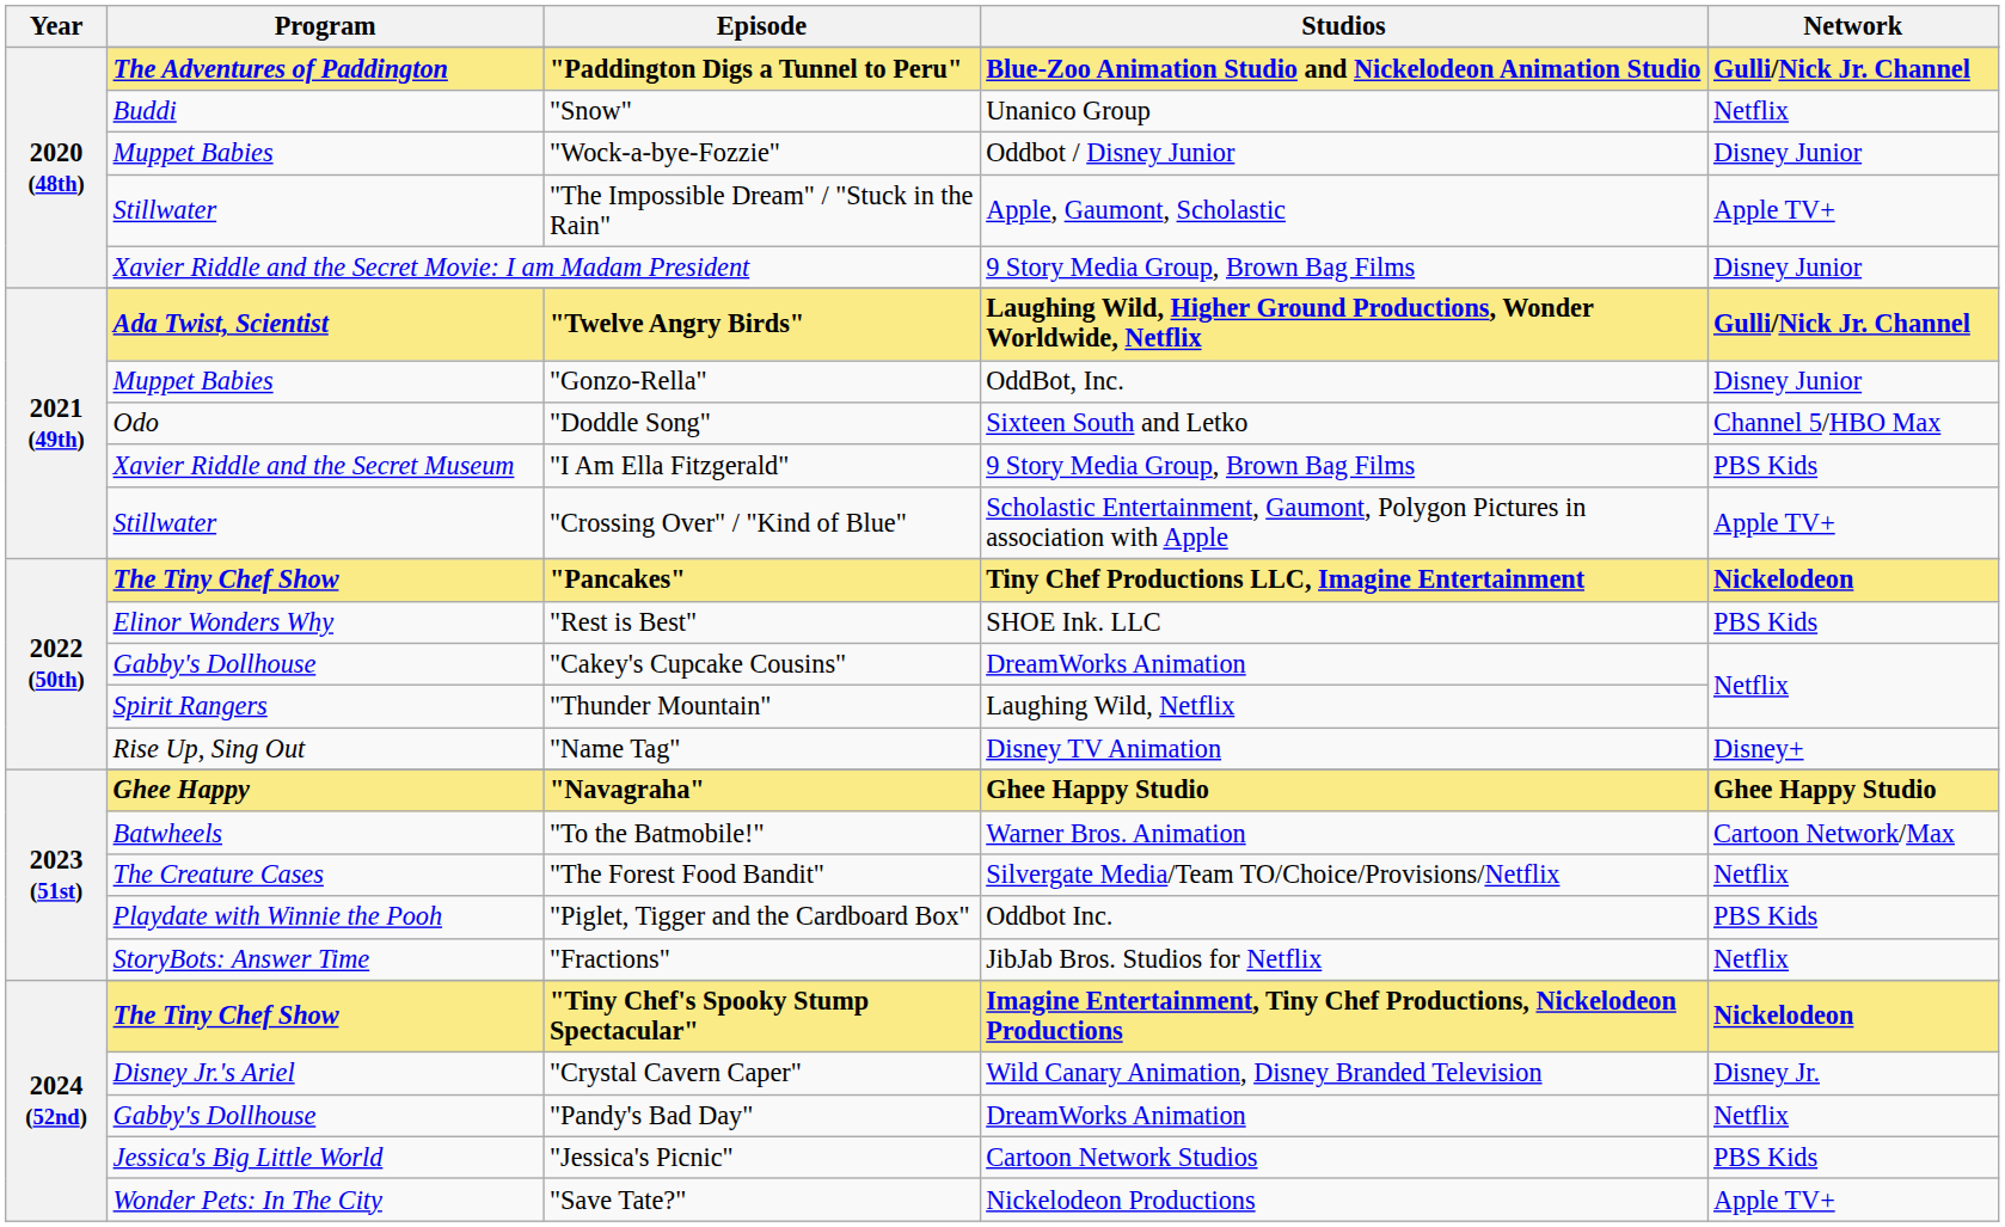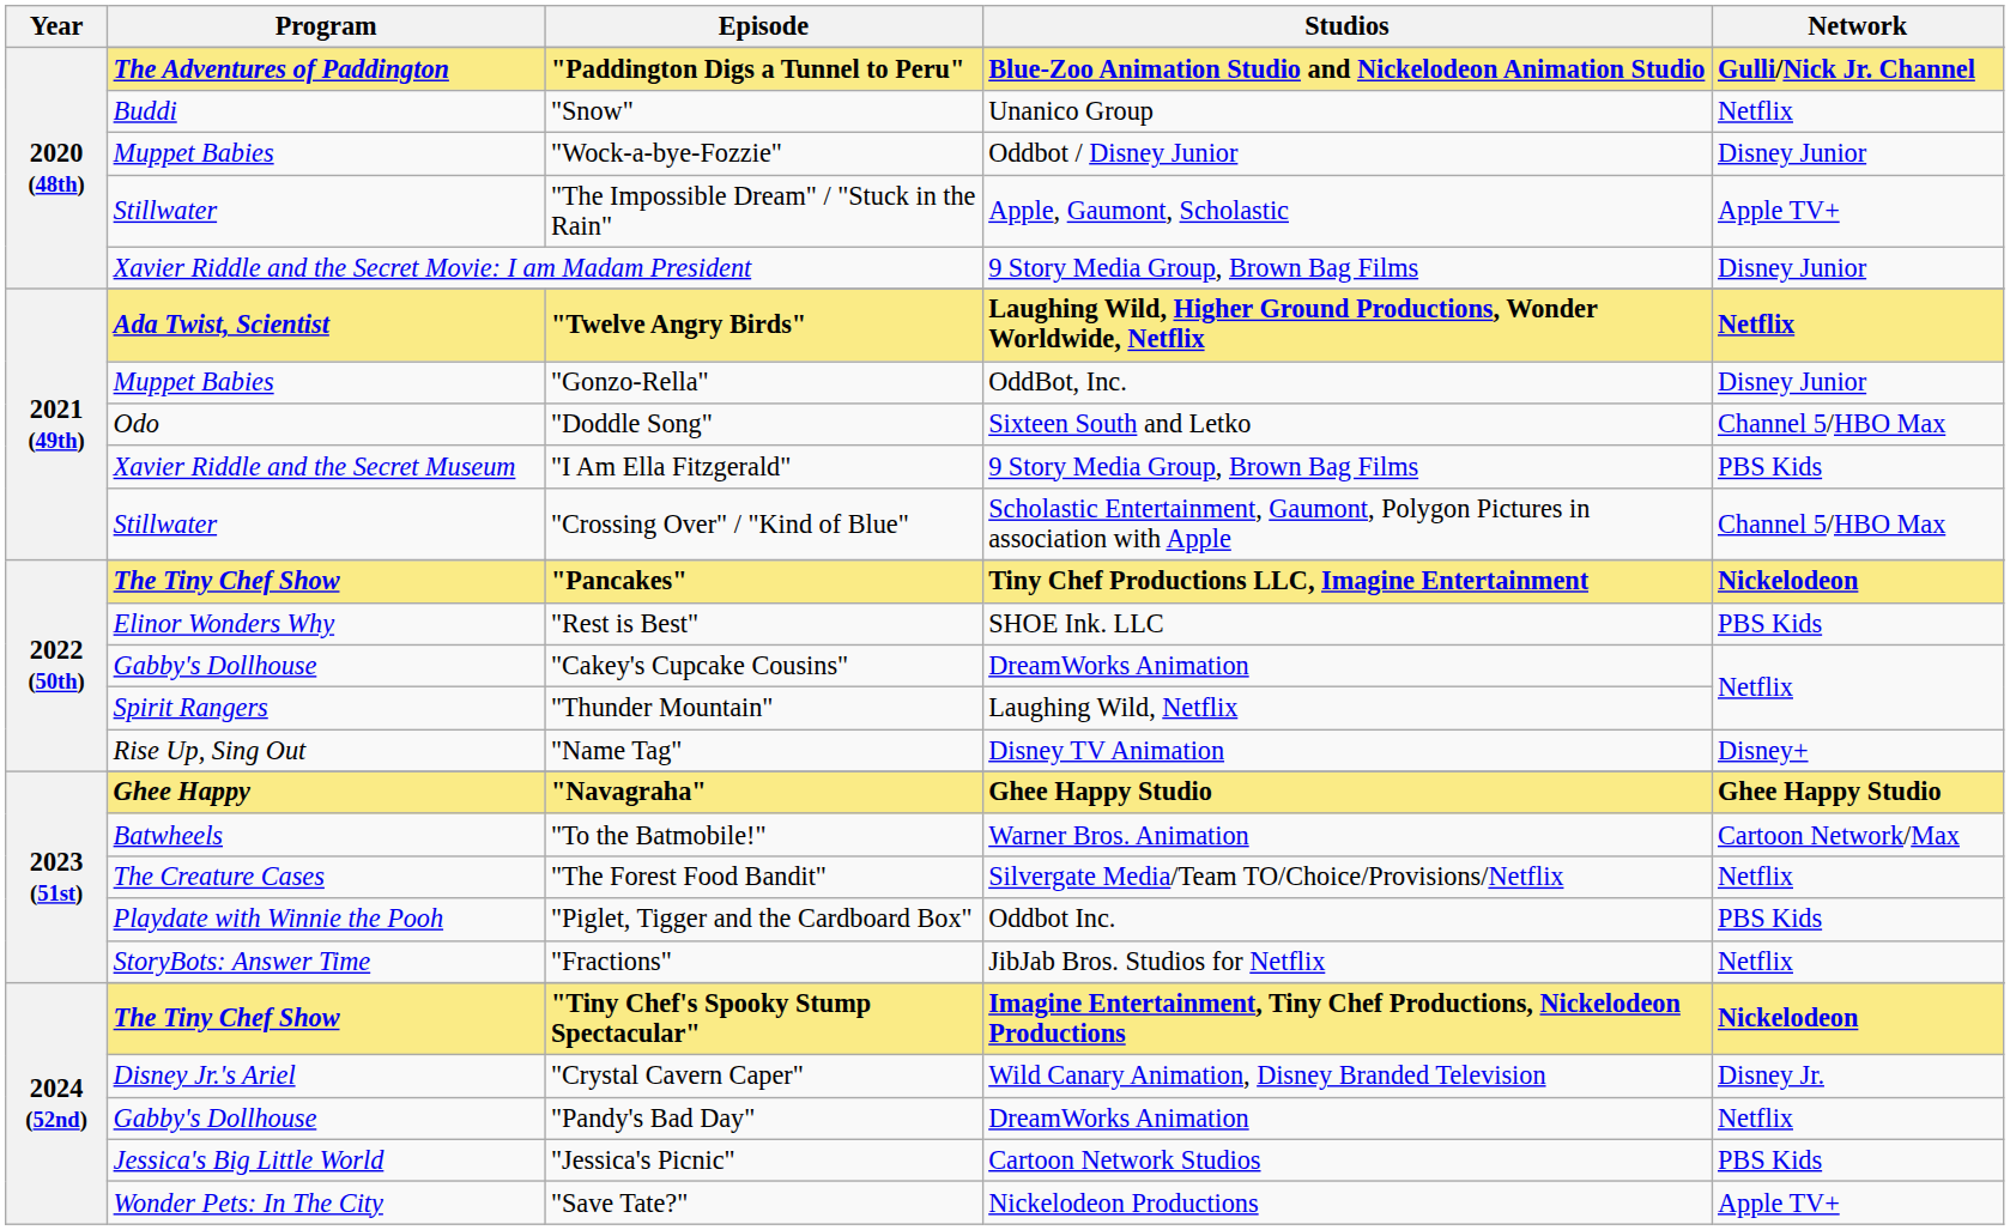"Twelve Angry Birds" | Network: Gulli/Nick Jr. Channel -> Netflix
"Crossing Over" / "Kind of Blue" | Network: Apple TV+ -> Channel 5/HBO Max
